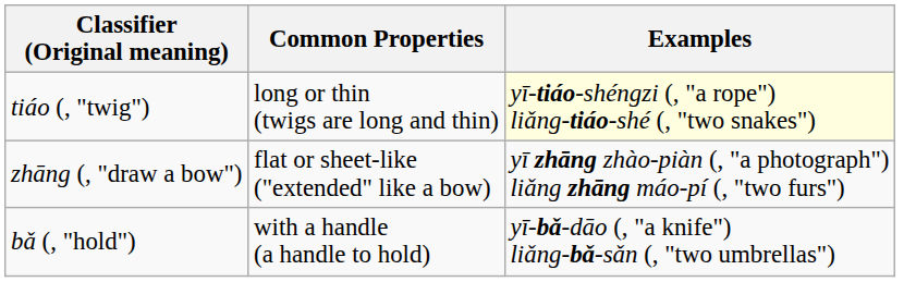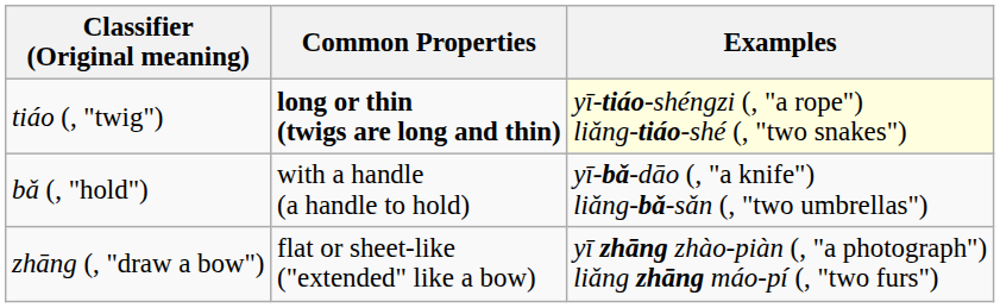tiáo (, "twig") | Common Properties: normal -> bold
rows swapped: bǎ (, "hold") <-> zhāng (, "draw a bow")
